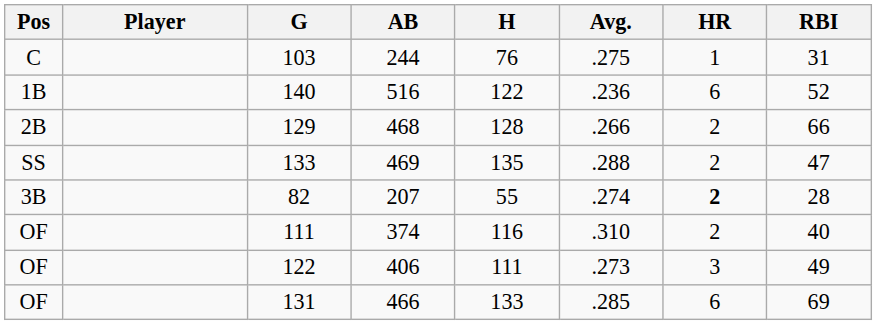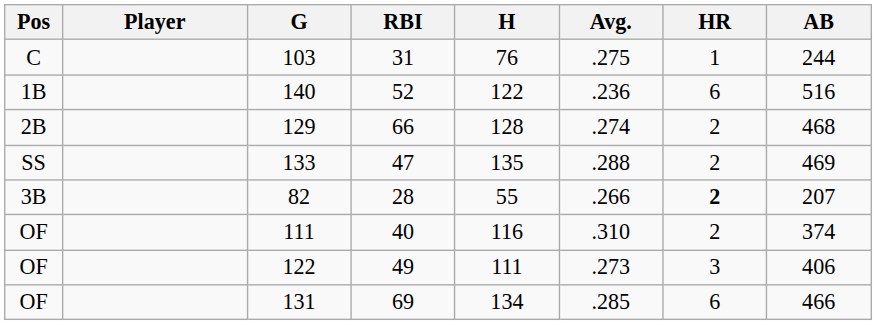columns swapped: AB <-> RBI
129 | Avg.: .266 -> .274
82 | Avg.: .274 -> .266
131 | H: 133 -> 134
